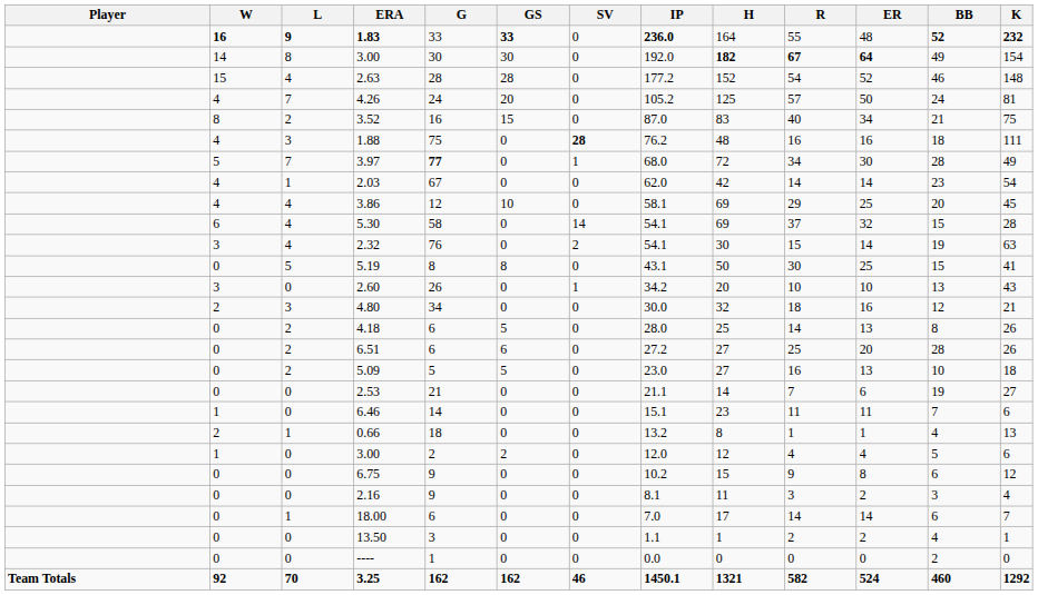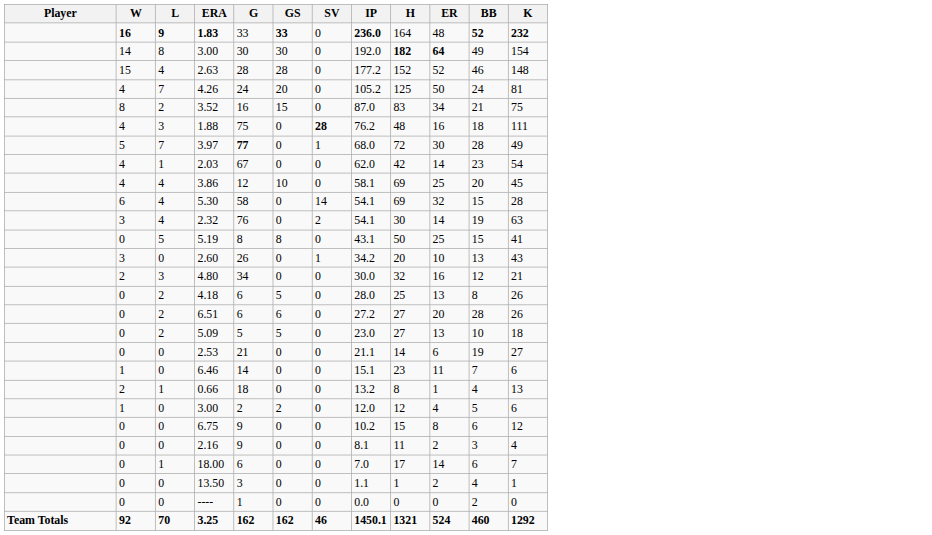- column: R | 55 | 67 | 54 | 57 | 40 | 16 | 34 | 14 | 29 | 37 | 15 | 30 | 10 | 18 | 14 | 25 | 16 | 7 | 11 | 1 | 4 | 9 | 3 | 14 | 2 | 0 | 582
